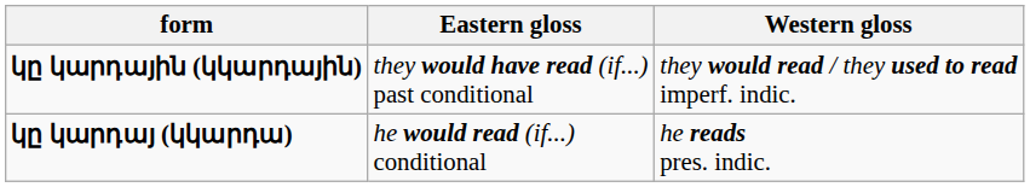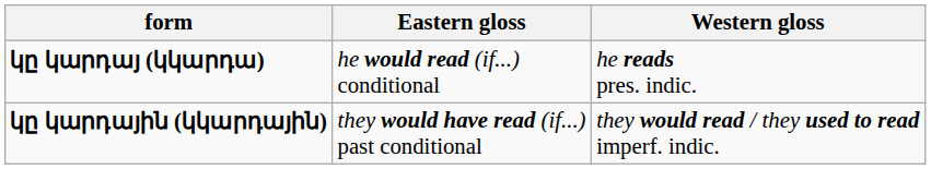rows swapped: կը կարդայ (կկարդա) <-> կը կարդային (կկարդային)
